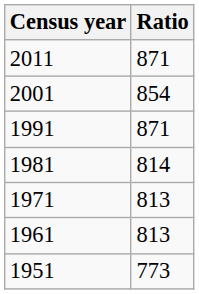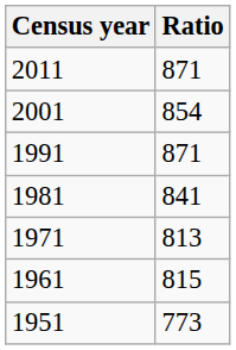1981 | Ratio: 814 -> 841
1961 | Ratio: 813 -> 815
